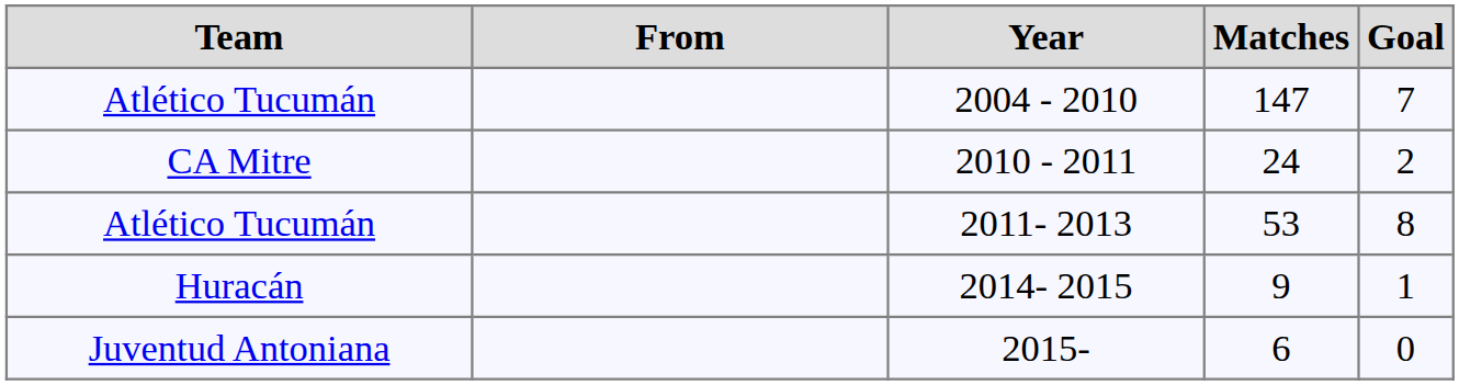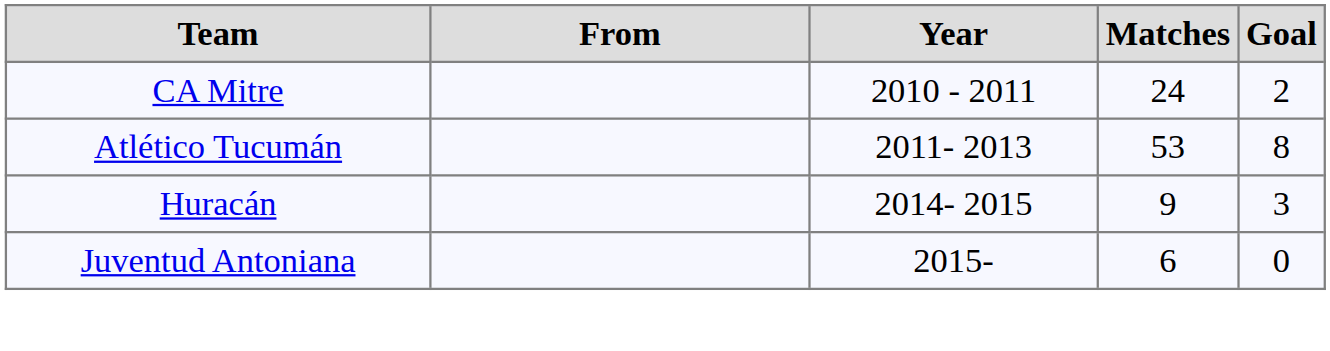- row: Atlético Tucumán | 2004 - 2010 | 147 | 7
2014- 2015 | Goal: 1 -> 3
